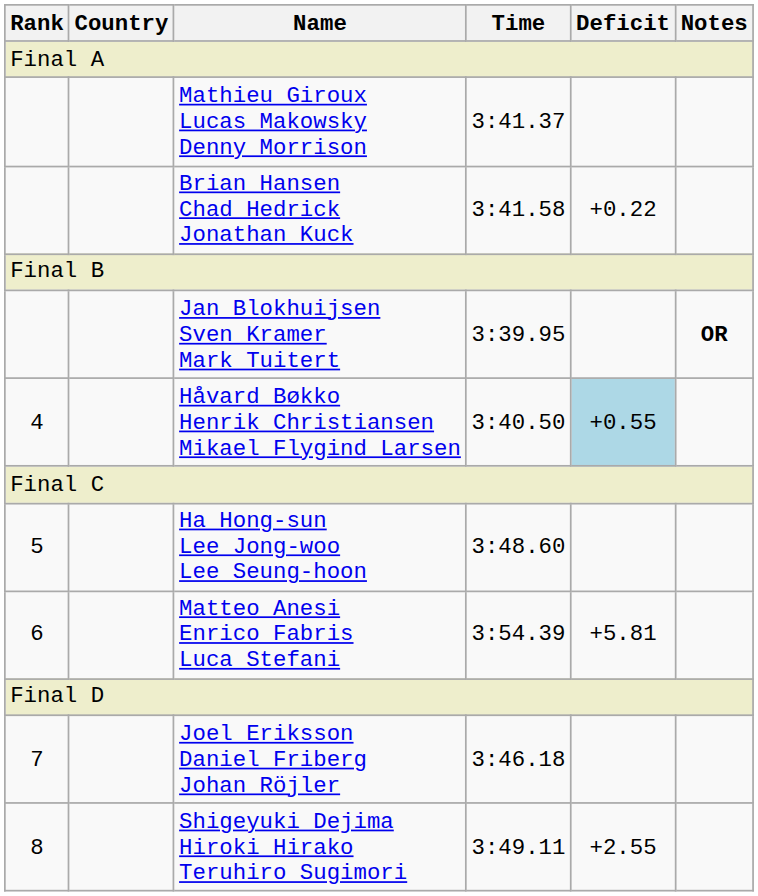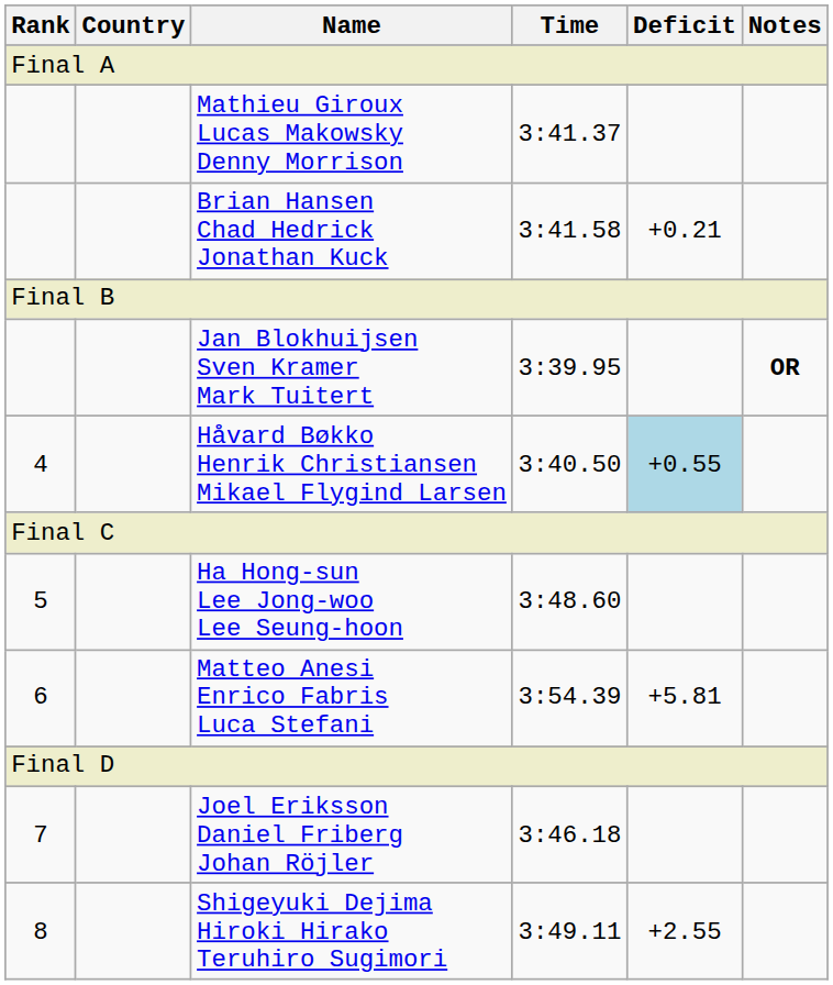Brian Hansen Chad Hedrick Jonathan Kuck | Deficit: +0.22 -> +0.21
